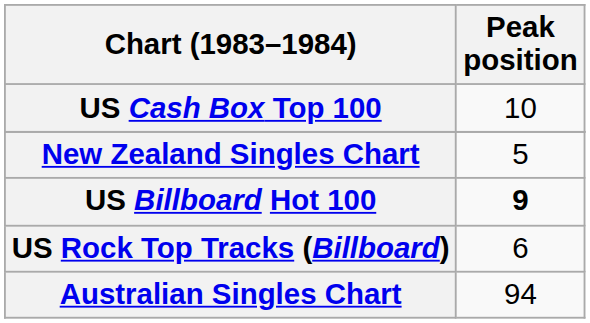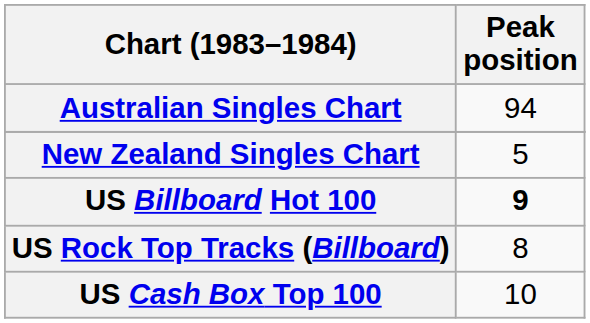rows swapped: Australian Singles Chart <-> US Cash Box Top 100
US Rock Top Tracks (Billboard) | Peak position: 6 -> 8
